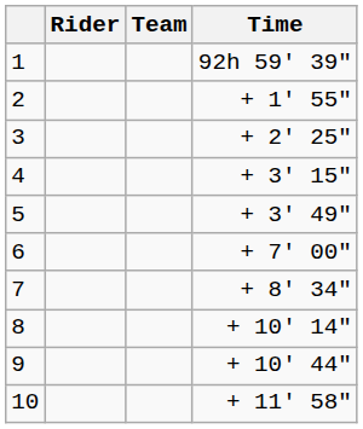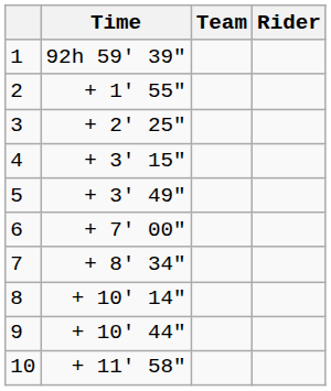columns swapped: Rider <-> Time
